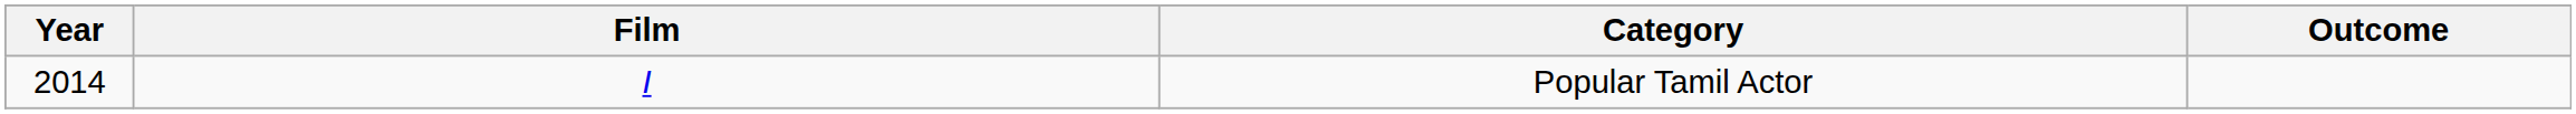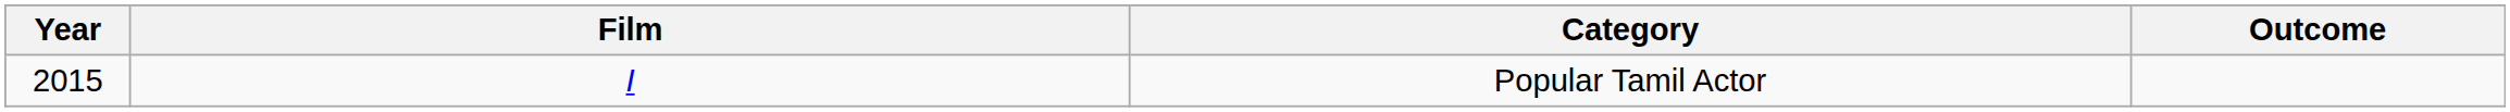Popular Tamil Actor | Year: 2014 -> 2015
